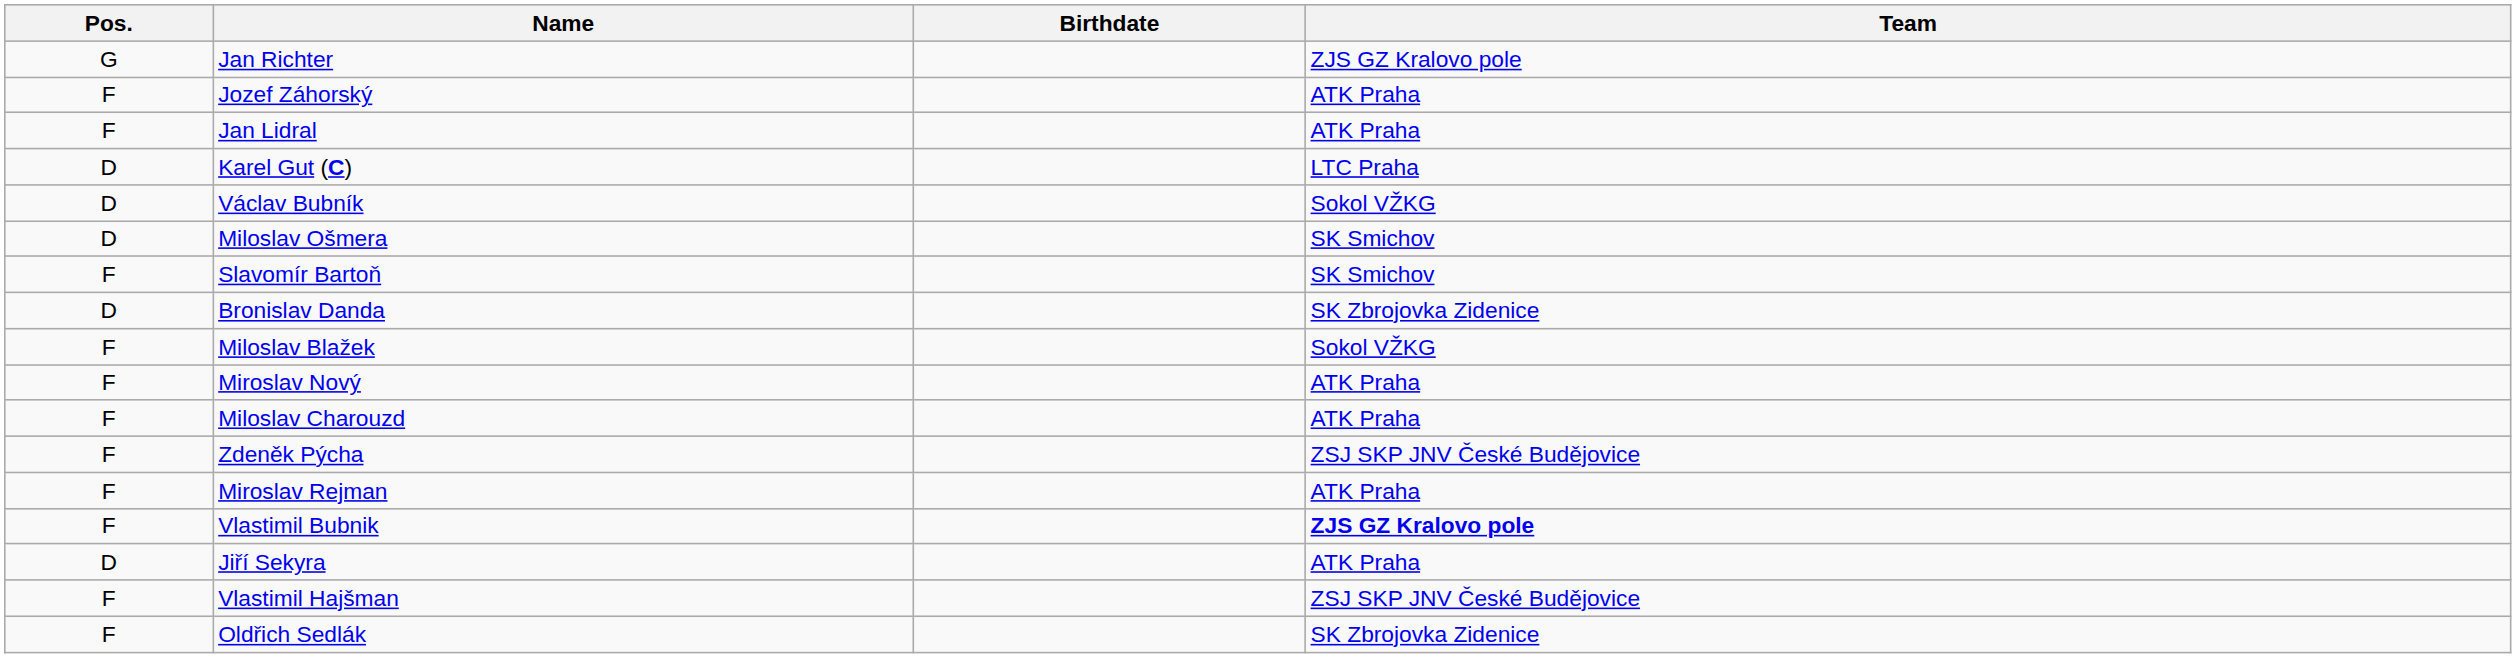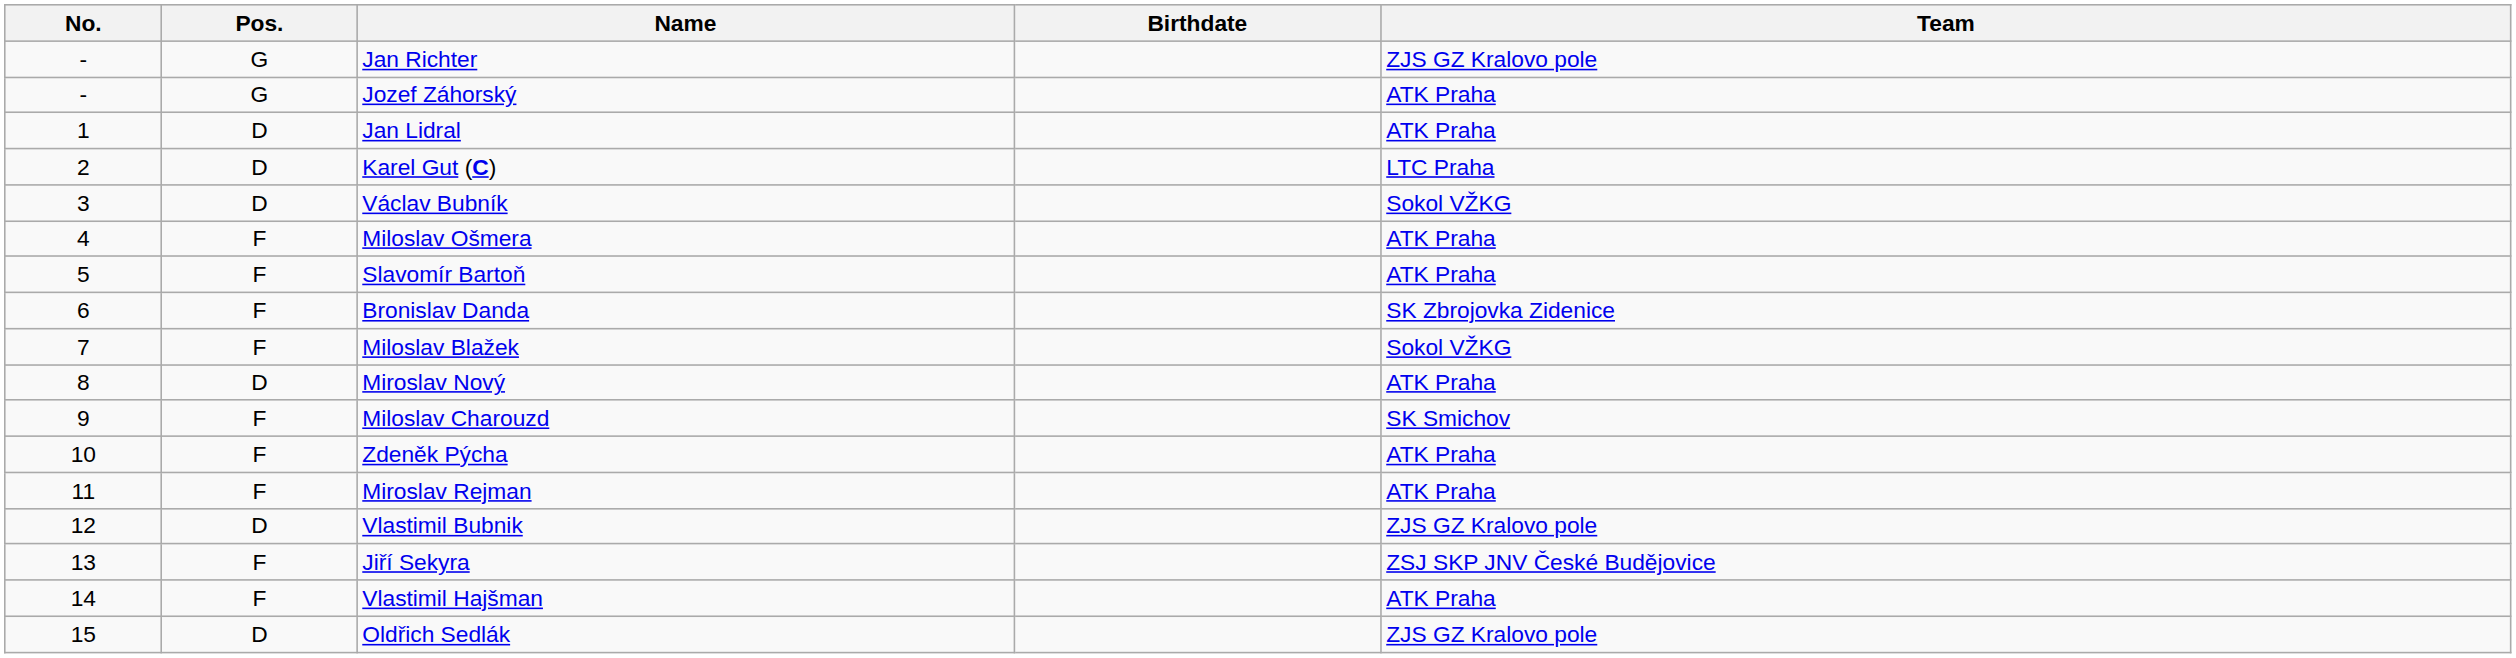+ column: No. | - | - | 1 | 2 | 3 | 4 | 5 | 6 | 7 | 8 | 9 | 10 | 11 | 12 | 13 | 14 | 15
Jozef Záhorský | Pos.: F -> G
Jan Lidral | Pos.: F -> D
Miloslav Ošmera | Pos.: D -> F
Miloslav Ošmera | Team: SK Smichov -> ATK Praha
Slavomír Bartoň | Team: SK Smichov -> ATK Praha
Bronislav Danda | Pos.: D -> F
Miroslav Nový | Pos.: F -> D
Miloslav Charouzd | Team: ATK Praha -> SK Smichov
Zdeněk Pýcha | Team: ZSJ SKP JNV České Budějovice -> ATK Praha
Vlastimil Bubnik | Pos.: F -> D
Vlastimil Bubnik | Team: bold -> normal
Jiří Sekyra | Pos.: D -> F
Jiří Sekyra | Team: ATK Praha -> ZSJ SKP JNV České Budějovice
Vlastimil Hajšman | Team: ZSJ SKP JNV České Budějovice -> ATK Praha
Oldřich Sedlák | Pos.: F -> D
Oldřich Sedlák | Team: SK Zbrojovka Zidenice -> ZJS GZ Kralovo pole
